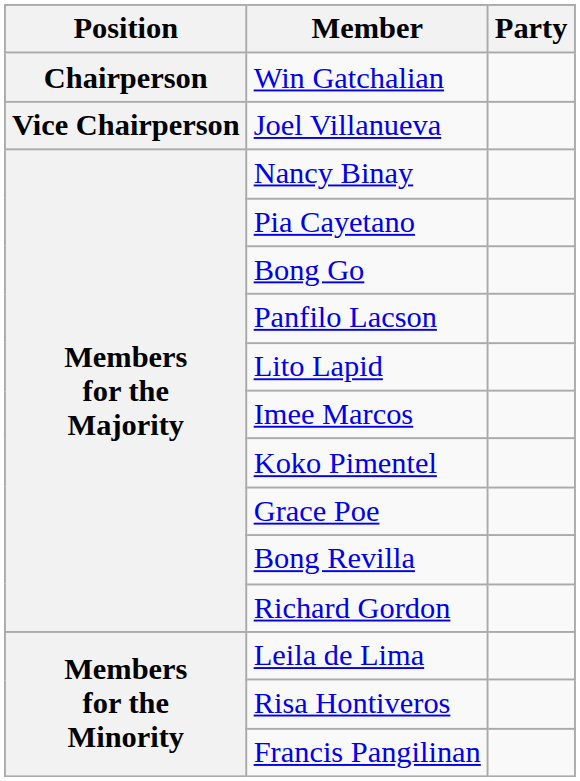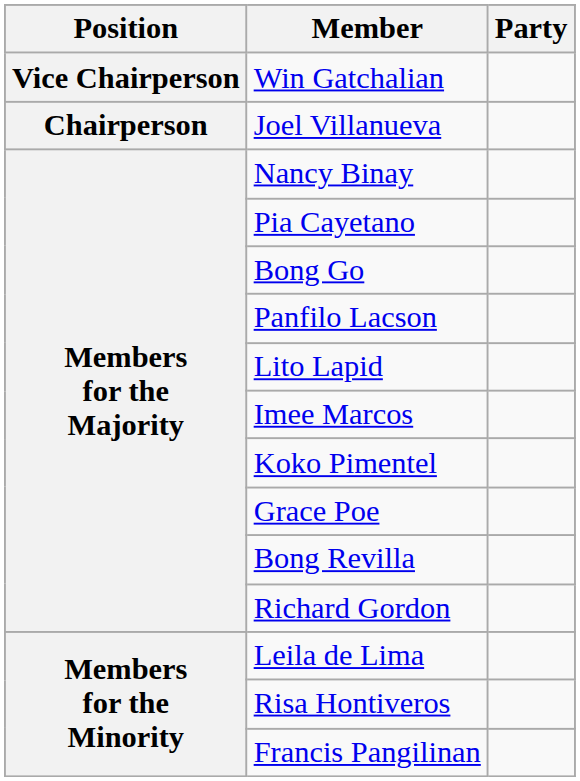Win Gatchalian | Position: Chairperson -> Vice Chairperson
Joel Villanueva | Position: Vice Chairperson -> Chairperson
